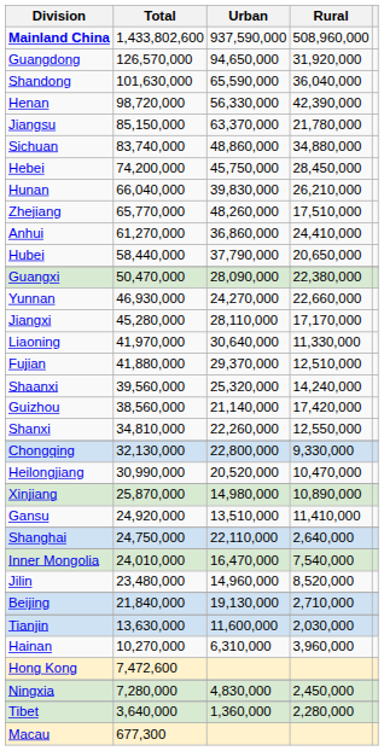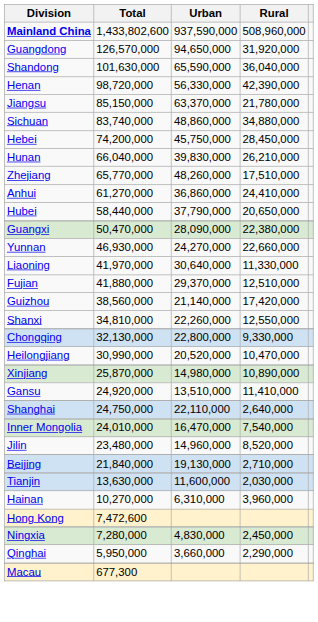- row: Jiangxi | 45,280,000 | 28,110,000 | 17,170,000
- row: Shaanxi | 39,560,000 | 25,320,000 | 14,240,000
+ row: Qinghai | 5,950,000 | 3,660,000 | 2,290,000
- row: Tibet | 3,640,000 | 1,360,000 | 2,280,000
